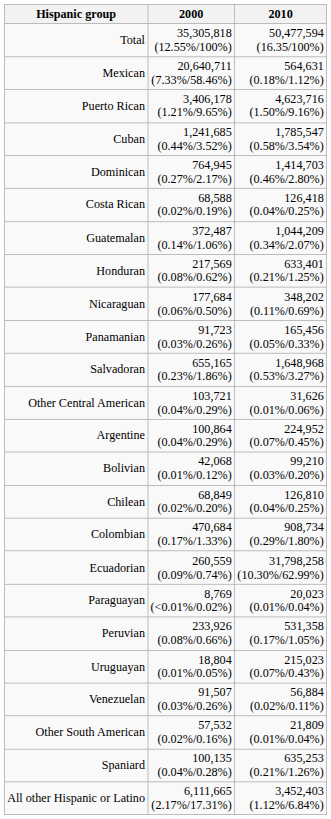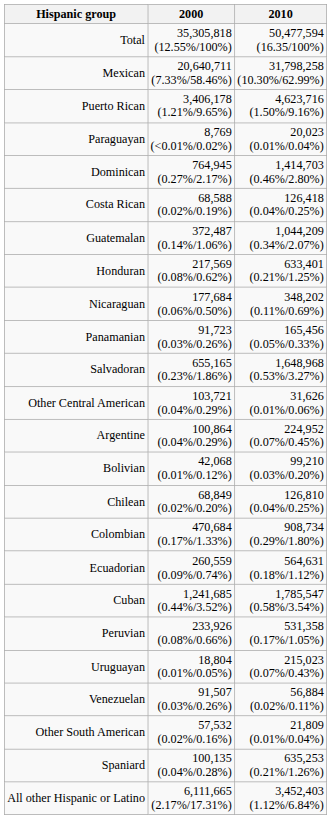Mexican | 2010: 564,631 (0.18%/1.12%) -> 31,798,258 (10.30%/62.99%)
rows swapped: Cuban <-> Paraguayan
Ecuadorian | 2010: 31,798,258 (10.30%/62.99%) -> 564,631 (0.18%/1.12%)
